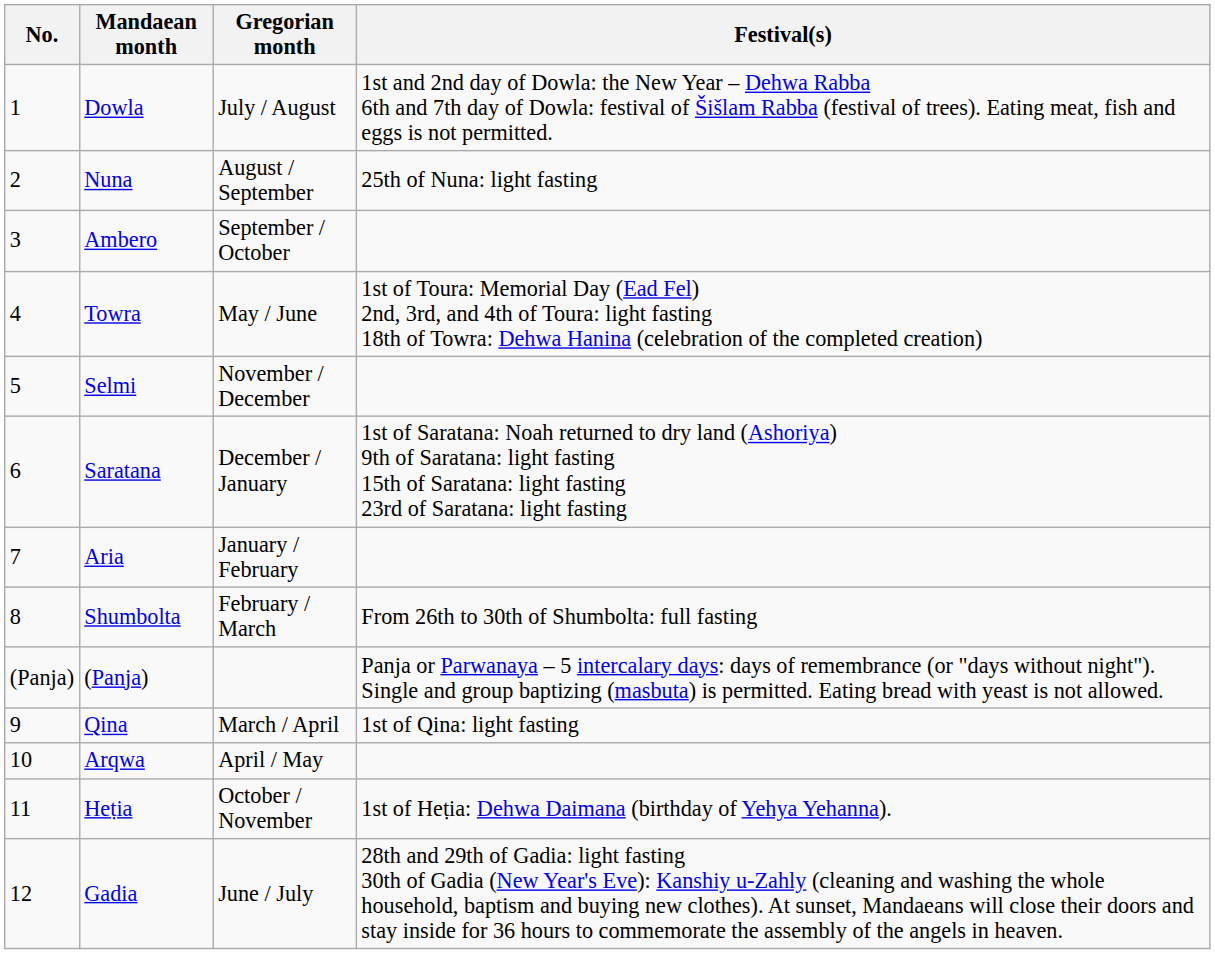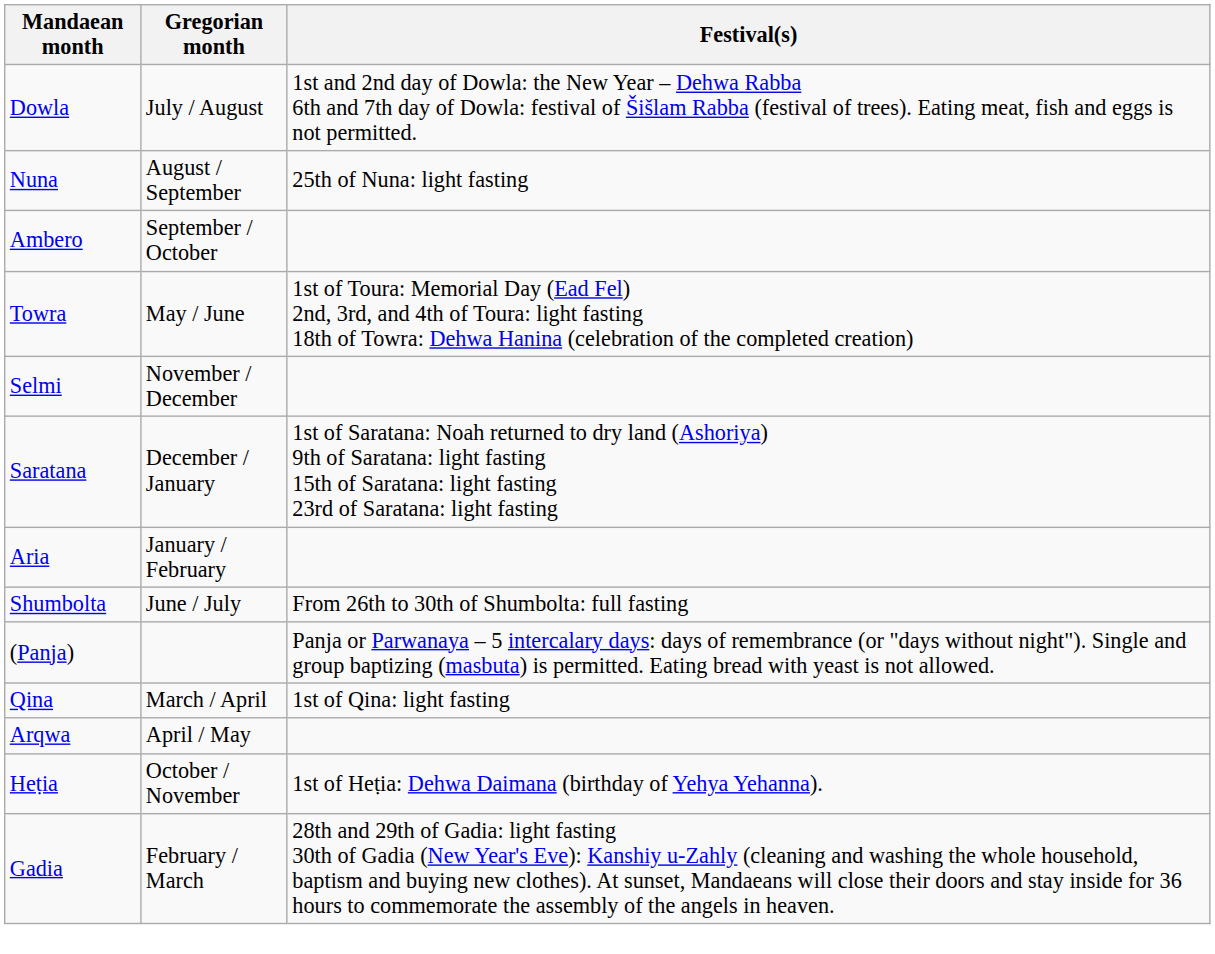- column: No. | 1 | 2 | 3 | 4 | 5 | 6 | 7 | 8 | (Panja) | 9 | 10 | 11 | 12
Shumbolta | Gregorian month: February / March -> June / July
Gadia | Gregorian month: June / July -> February / March
